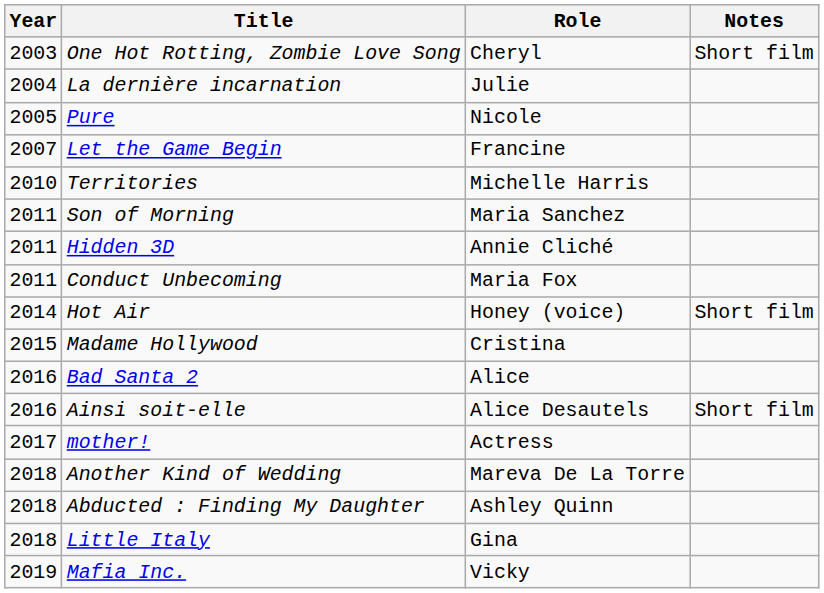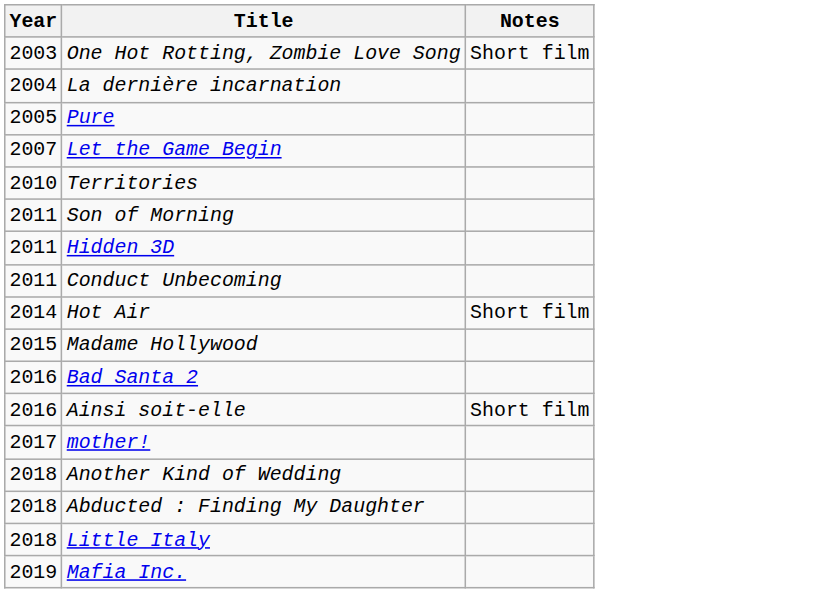- column: Role | Cheryl | Julie | Nicole | Francine | Michelle Harris | Maria Sanchez | Annie Cliché | Maria Fox | Honey (voice) | Cristina | Alice | Alice Desautels | Actress | Mareva De La Torre | Ashley Quinn | Gina | Vicky
